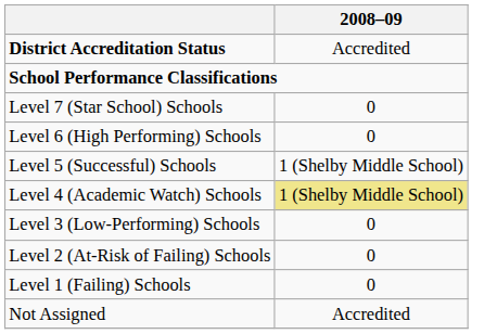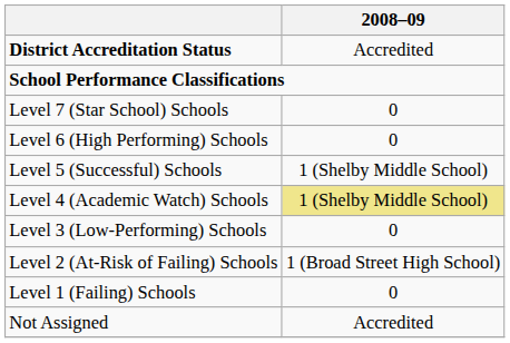Level 2 (At-Risk of Failing) Schools | 2008–09: 0 -> 1 (Broad Street High School)
